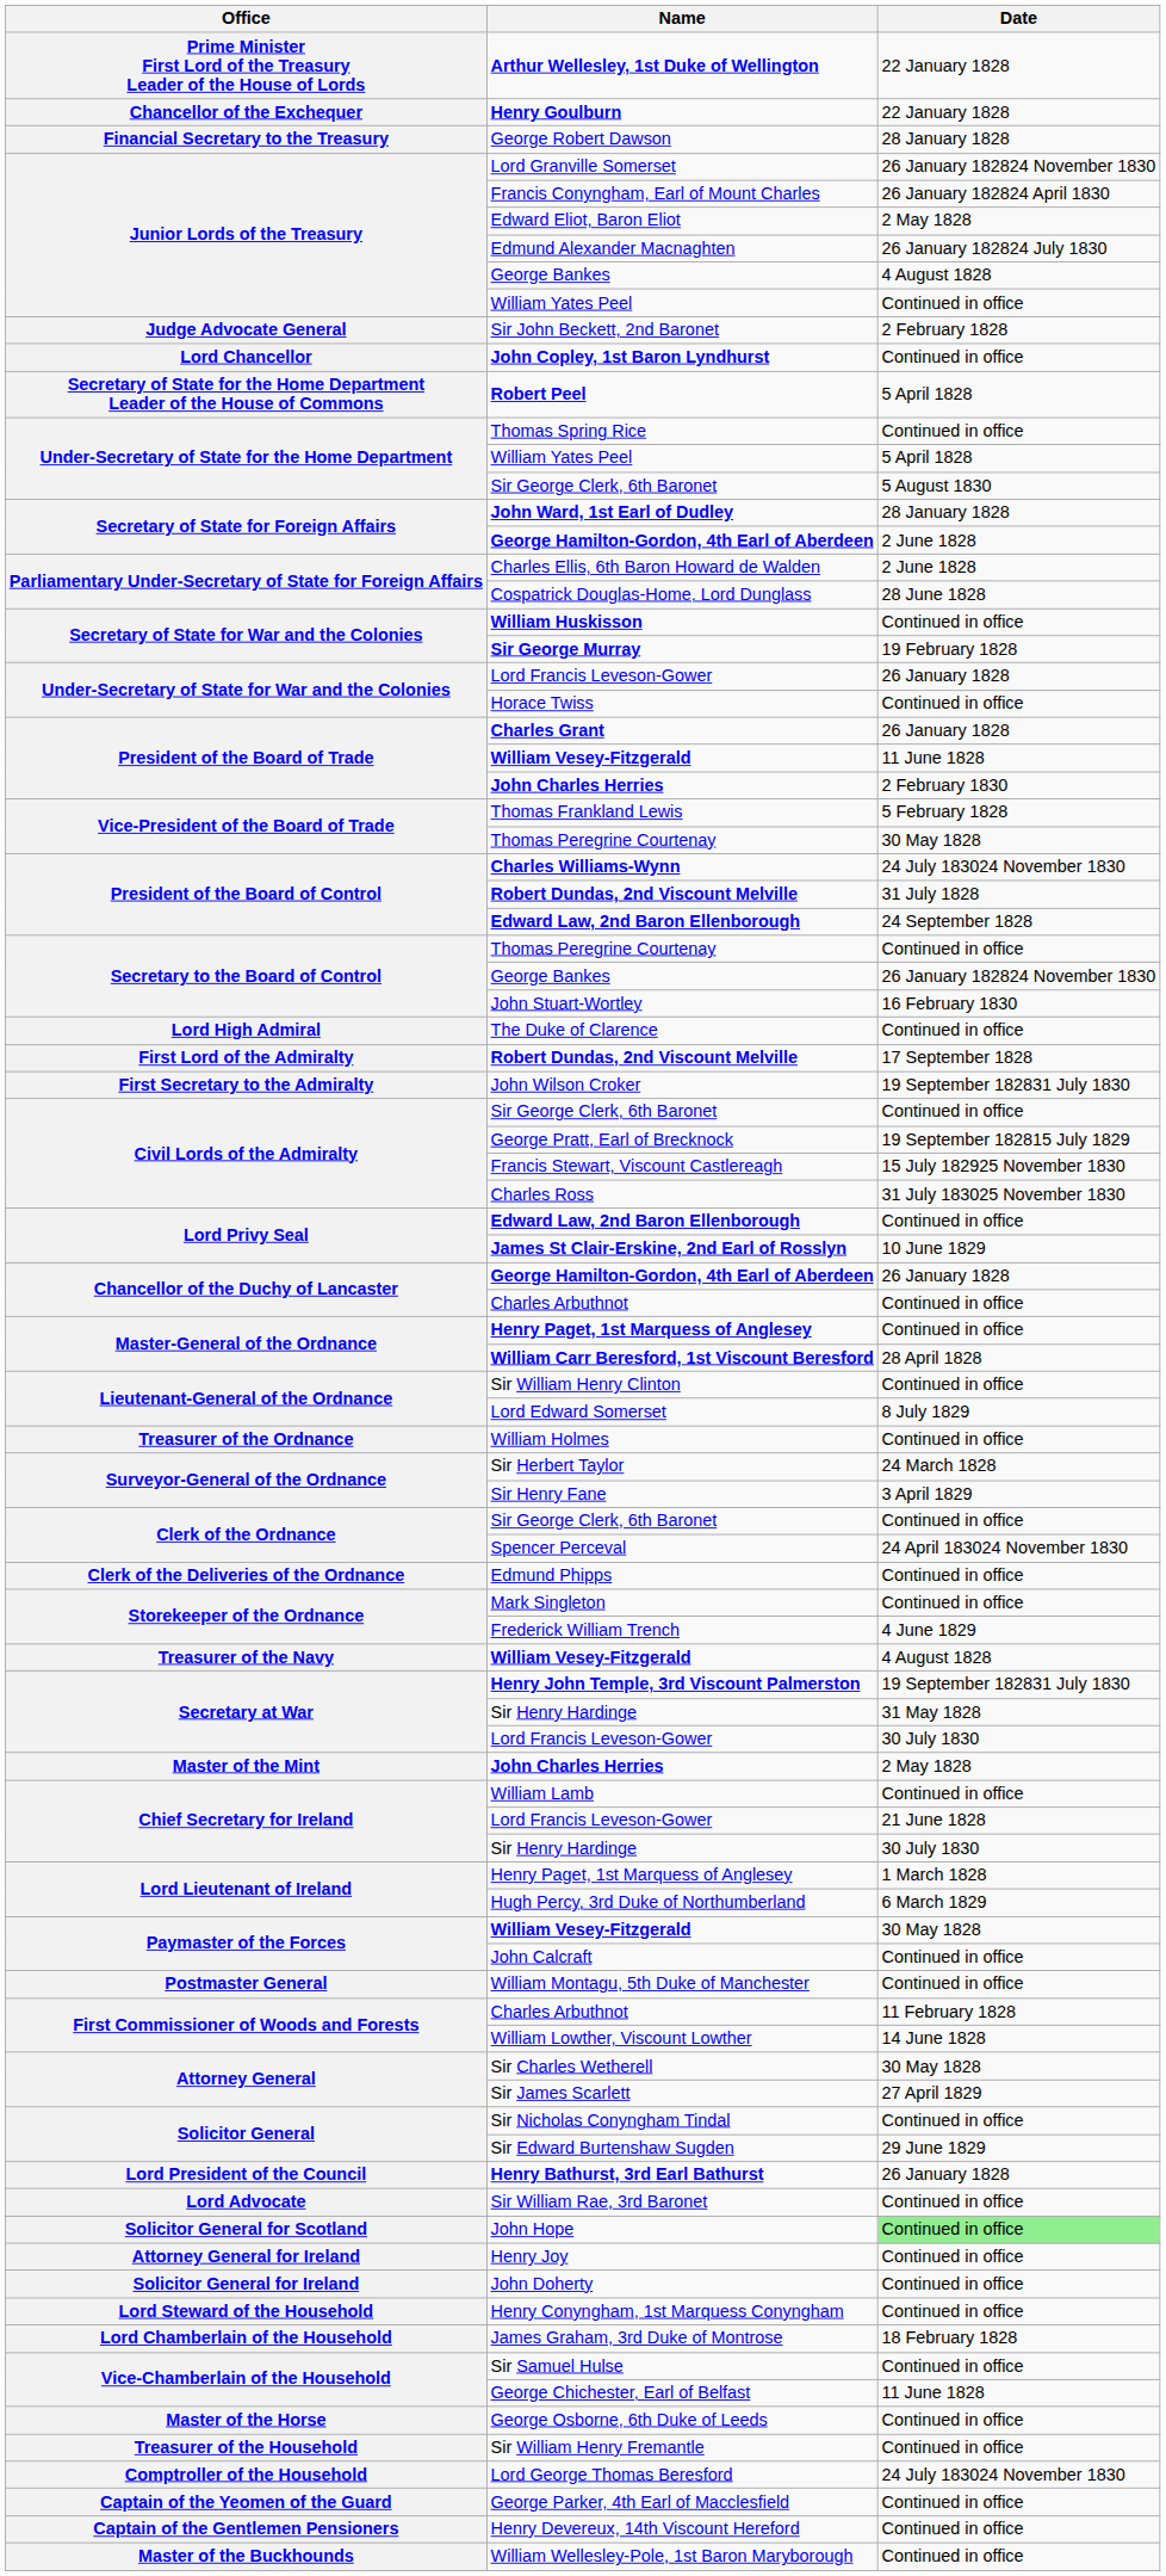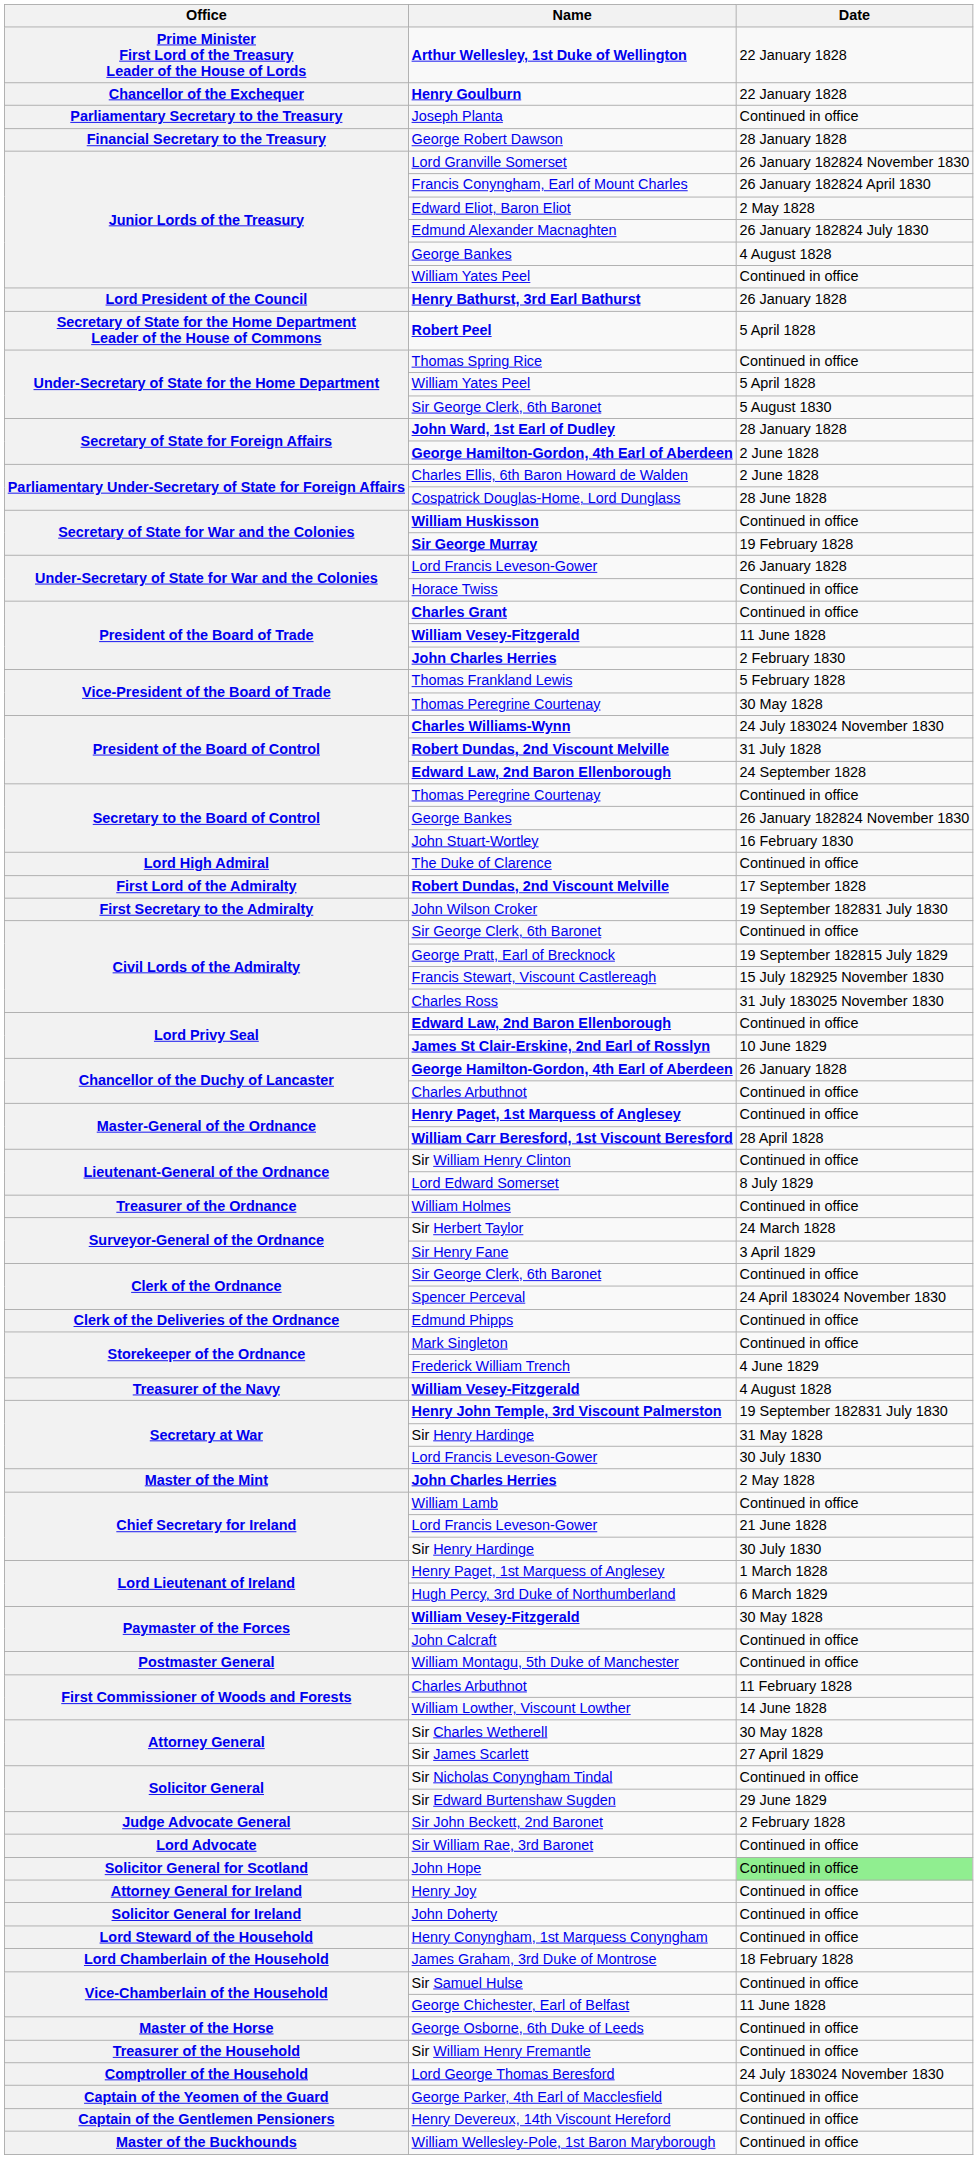+ row: Parliamentary Secretary to the Treasury | Joseph Planta | Continued in office
rows swapped: Henry Bathurst, 3rd Earl Bathurst <-> Sir John Beckett, 2nd Baronet
- row: Lord Chancellor | John Copley, 1st Baron Lyndhurst | Continued in office
Charles Grant | Date: 26 January 1828 -> Continued in office
